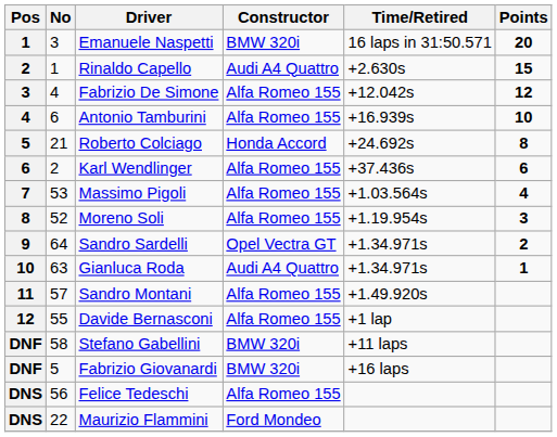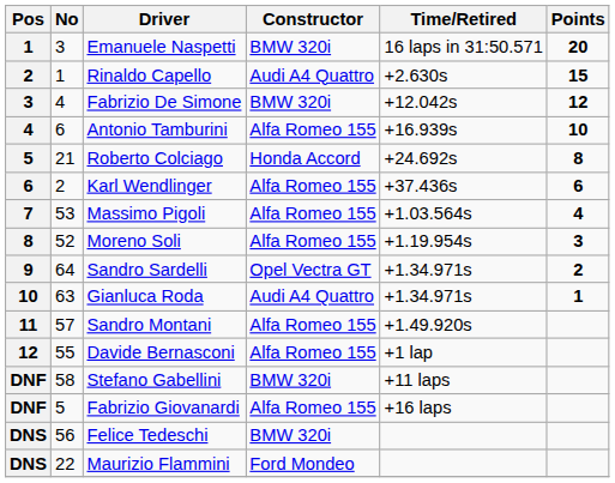Fabrizio De Simone | Constructor: Alfa Romeo 155 -> BMW 320i
Fabrizio Giovanardi | Constructor: BMW 320i -> Alfa Romeo 155
Felice Tedeschi | Constructor: Alfa Romeo 155 -> BMW 320i
